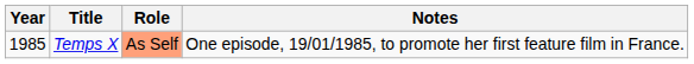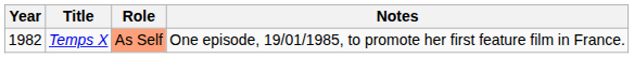Temps X | Year: 1985 -> 1982
